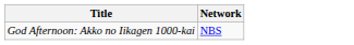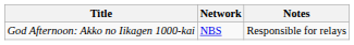+ column: Notes | Responsible for relays
